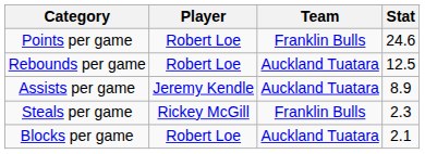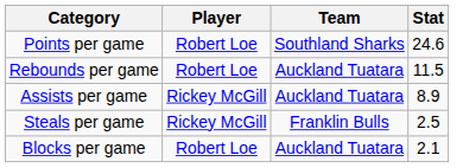Points per game | Team: Franklin Bulls -> Southland Sharks
Rebounds per game | Stat: 12.5 -> 11.5
Assists per game | Player: Jeremy Kendle -> Rickey McGill
Steals per game | Stat: 2.3 -> 2.5
